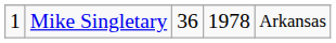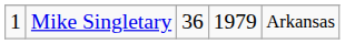Mike Singletary | column 4: 1978 -> 1979
